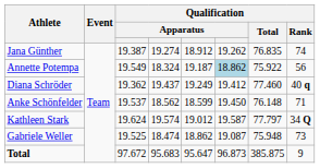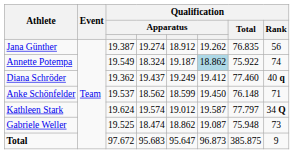Jana Günther | Qualification / Rank: 74 -> 56
Annette Potempa | Qualification / Rank: 56 -> 74
